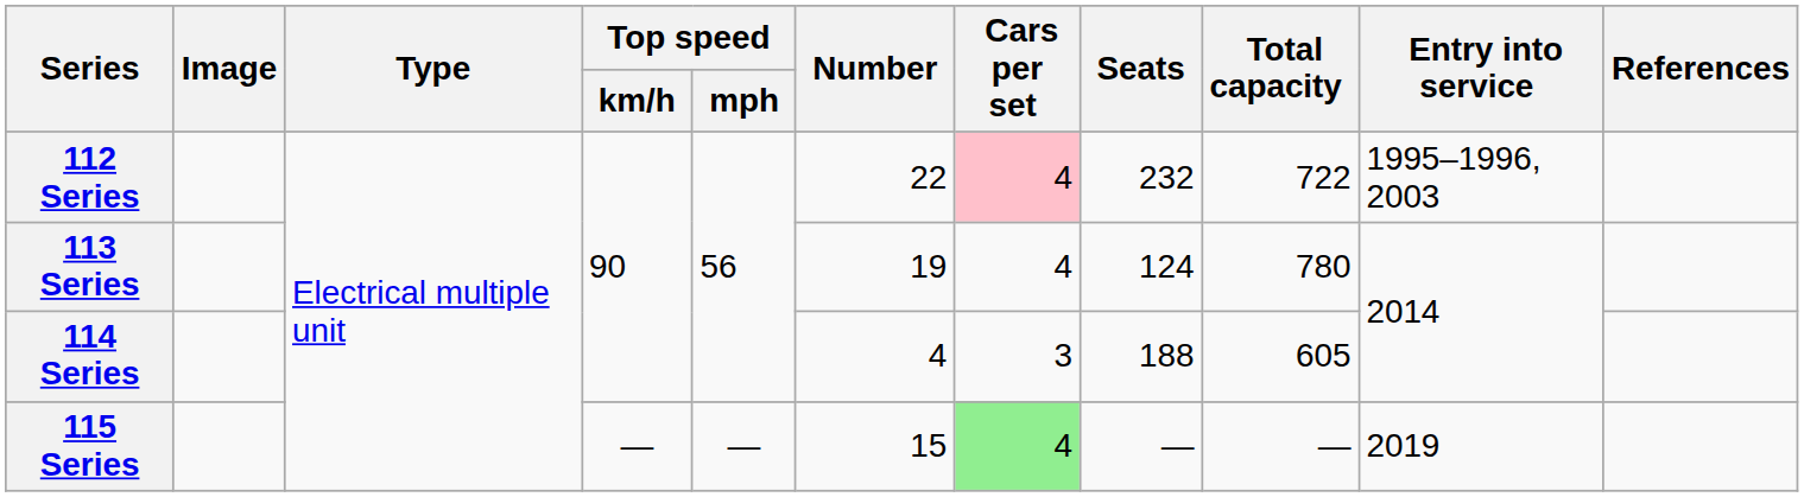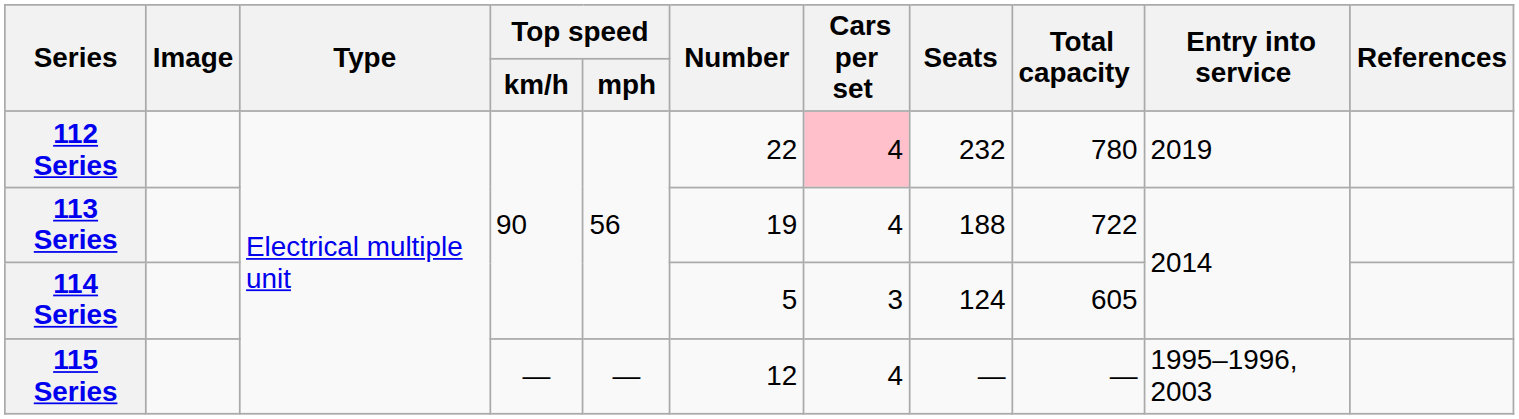112 Series | Total capacity: 722 -> 780
112 Series | Entry into service: 1995–1996, 2003 -> 2019
113 Series | Seats: 124 -> 188
113 Series | Total capacity: 780 -> 722
114 Series | Number: 4 -> 5
114 Series | Seats: 188 -> 124
115 Series | Number: 15 -> 12
115 Series | Cars per set: lightgreen background -> no background
115 Series | Entry into service: 2019 -> 1995–1996, 2003
